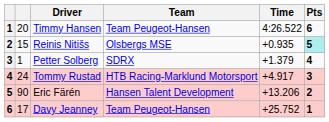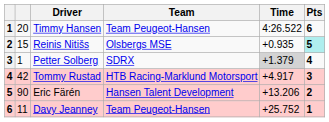Petter Solberg | Time: no background -> lightgrey background
Tommy Rustad | column 2: 24 -> 42
Davy Jeanney | column 2: 17 -> 11
